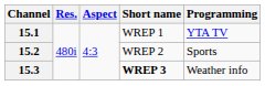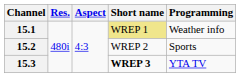15.1 | Short name: no background -> khaki background
15.1 | Programming: YTA TV -> Weather info
15.3 | Programming: Weather info -> YTA TV
